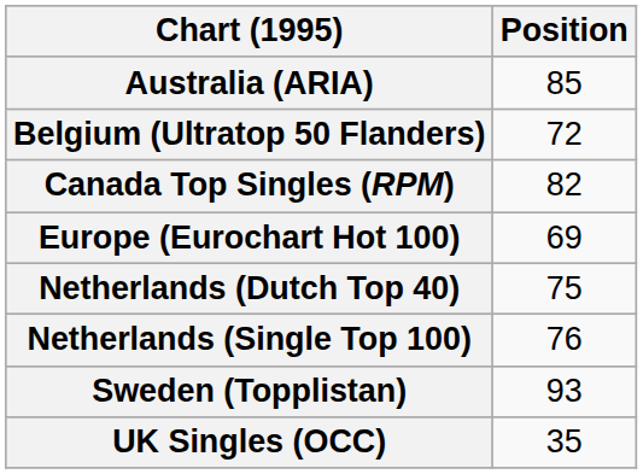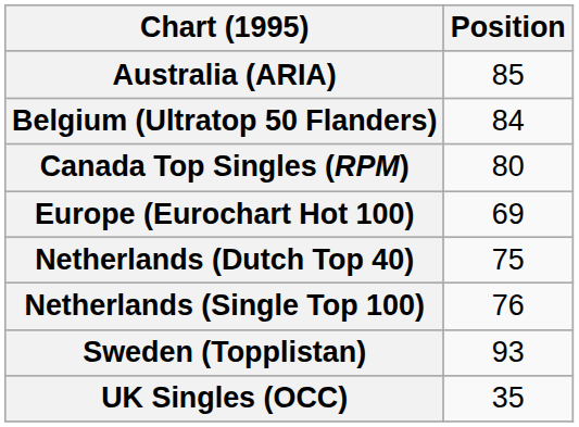Belgium (Ultratop 50 Flanders) | Position: 72 -> 84
Canada Top Singles (RPM) | Position: 82 -> 80
